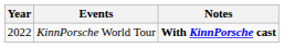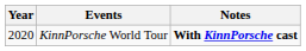KinnPorsche World Tour | Year: 2022 -> 2020
